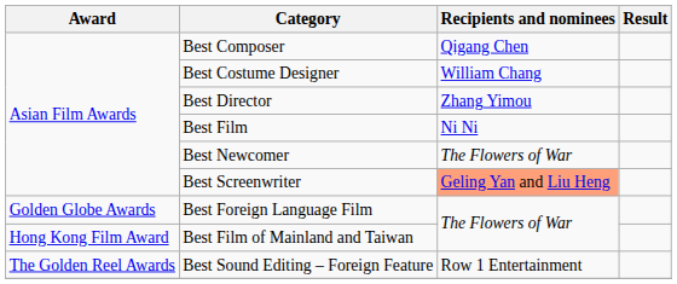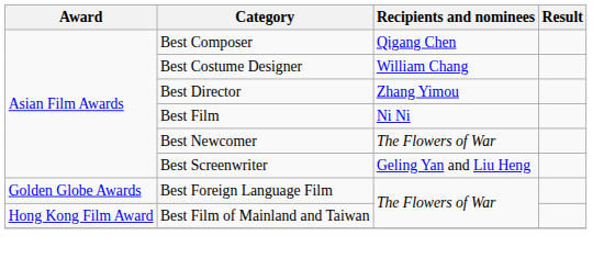Best Screenwriter | Recipients and nominees: lightsalmon background -> no background
- row: The Golden Reel Awards | Best Sound Editing – Foreign Feature | Row 1 Entertainment
